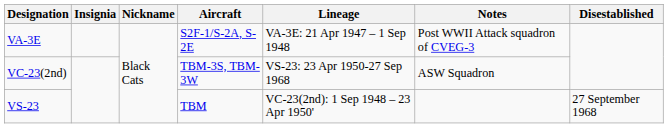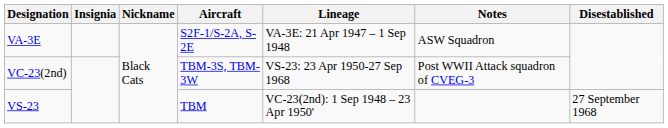VA-3E | Notes: Post WWII Attack squadron of CVEG-3 -> ASW Squadron
VC-23(2nd) | Notes: ASW Squadron -> Post WWII Attack squadron of CVEG-3
